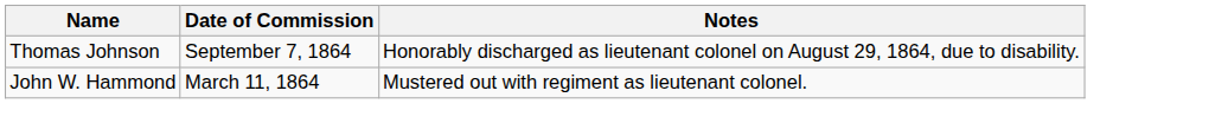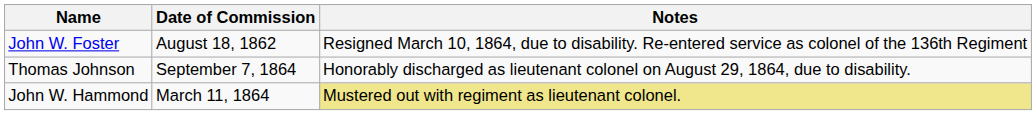+ row: John W. Foster | August 18, 1862 | Resigned March 10, 1864, due to disability. Re-entered service as colonel of the 136th Regiment
John W. Hammond | Notes: no background -> khaki background
